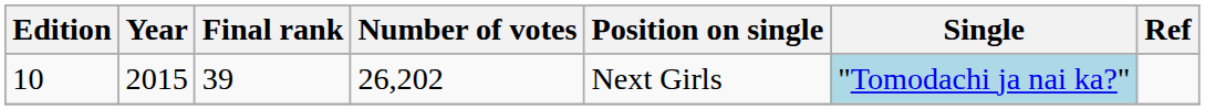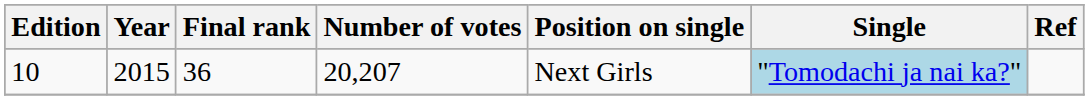10 | Final rank: 39 -> 36
10 | Number of votes: 26,202 -> 20,207
